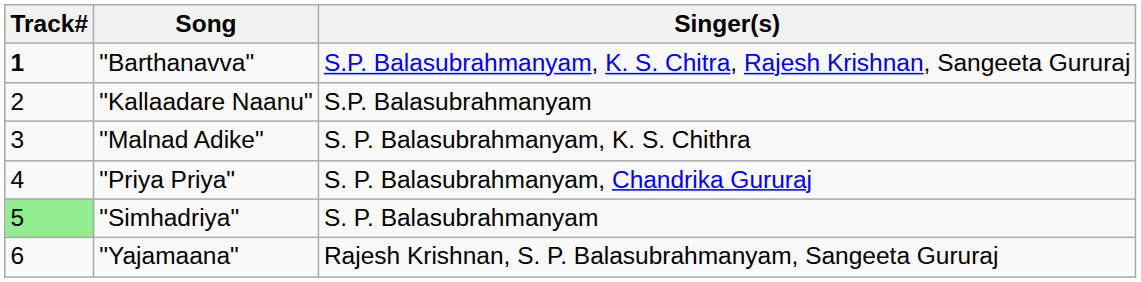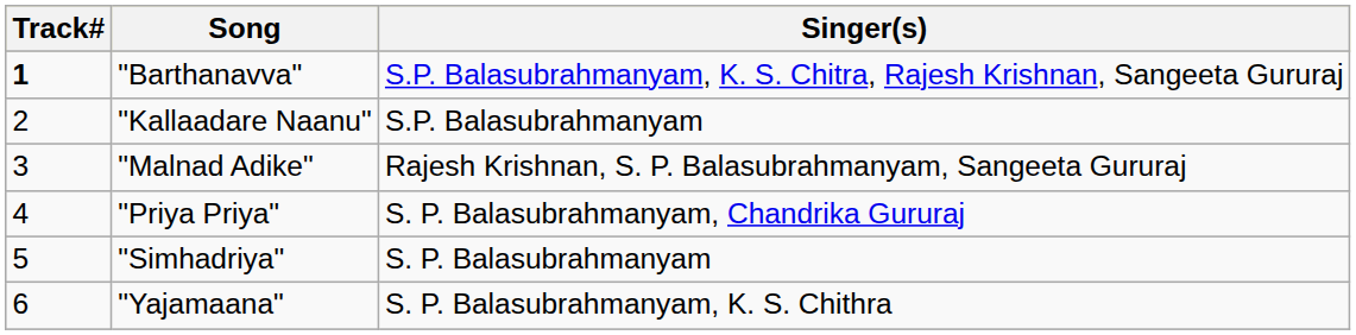"Malnad Adike" | Singer(s): S. P. Balasubrahmanyam, K. S. Chithra -> Rajesh Krishnan, S. P. Balasubrahmanyam, Sangeeta Gururaj
"Simhadriya" | Track#: lightgreen background -> no background
"Yajamaana" | Singer(s): Rajesh Krishnan, S. P. Balasubrahmanyam, Sangeeta Gururaj -> S. P. Balasubrahmanyam, K. S. Chithra
